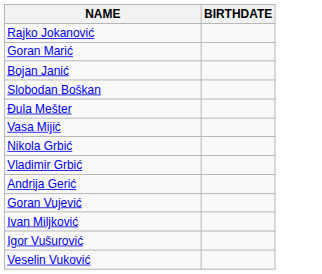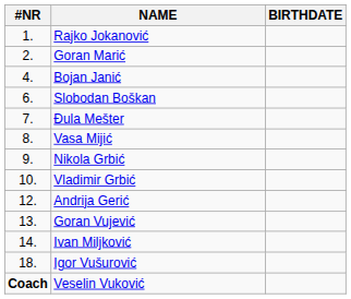+ column: #NR | 1. | 2. | 4. | 6. | 7. | 8. | 9. | 10. | 12. | 13. | 14. | 18. | Coach
